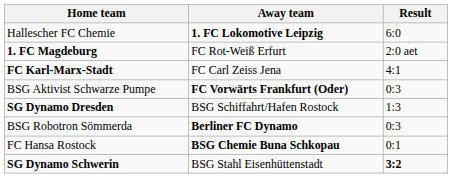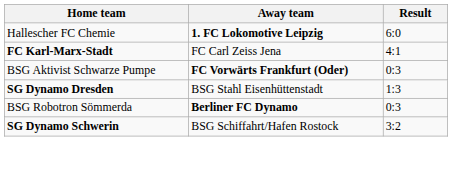- row: 1. FC Magdeburg | FC Rot-Weiß Erfurt | 2:0 aet
SG Dynamo Dresden | Away team: BSG Schiffahrt/Hafen Rostock -> BSG Stahl Eisenhüttenstadt
- row: FC Hansa Rostock | BSG Chemie Buna Schkopau | 0:1
SG Dynamo Schwerin | Away team: BSG Stahl Eisenhüttenstadt -> BSG Schiffahrt/Hafen Rostock
SG Dynamo Schwerin | Result: bold -> normal
